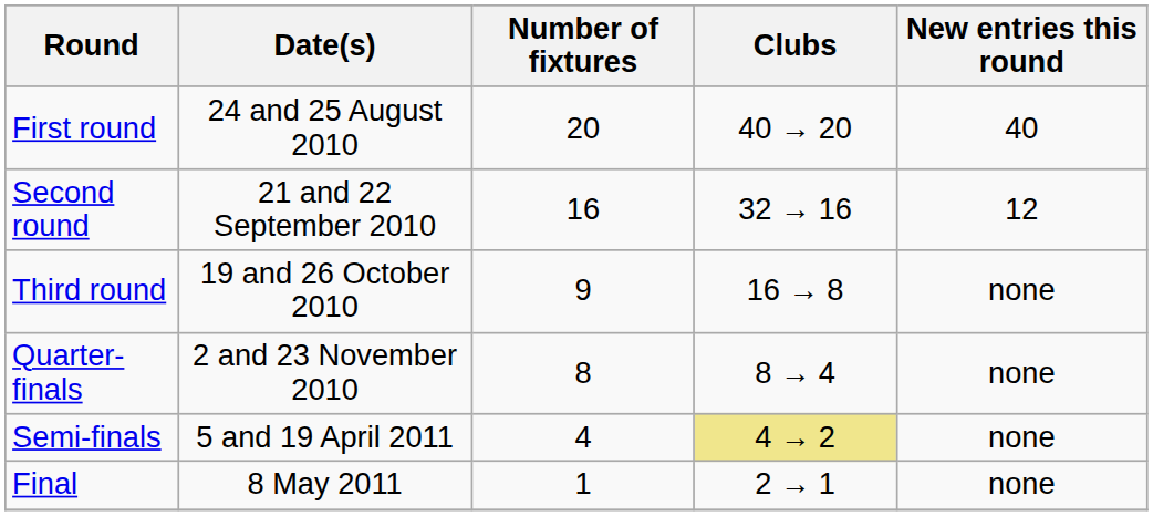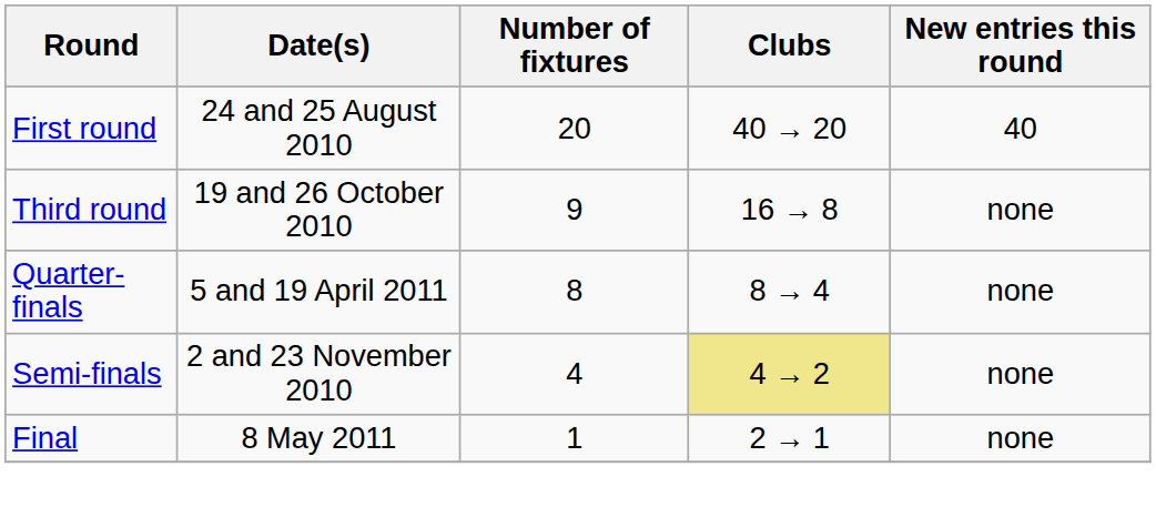- row: Second round | 21 and 22 September 2010 | 16 | 32 → 16 | 12
Quarter-finals | Date(s): 2 and 23 November 2010 -> 5 and 19 April 2011
Semi-finals | Date(s): 5 and 19 April 2011 -> 2 and 23 November 2010
